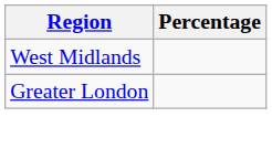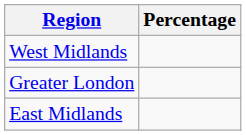+ row: East Midlands
